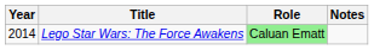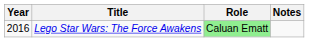Lego Star Wars: The Force Awakens | Year: 2014 -> 2016
